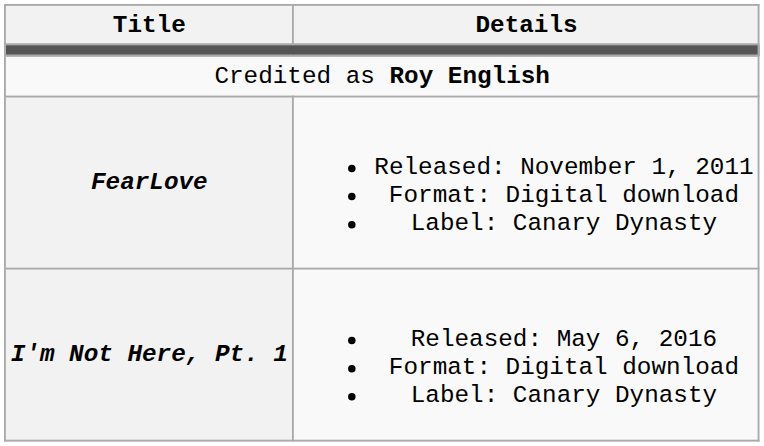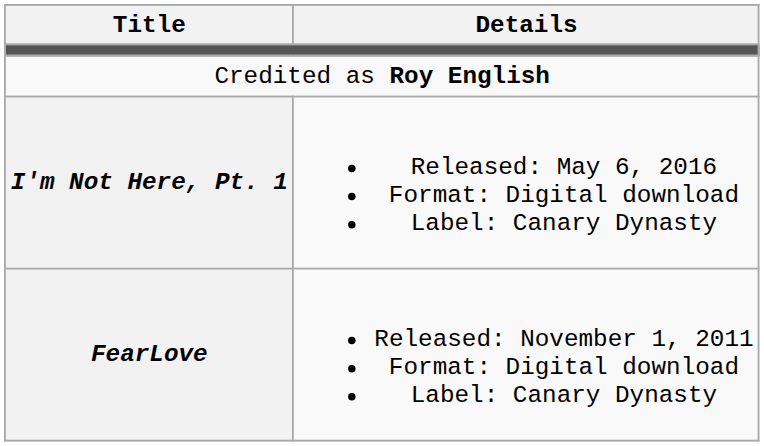rows swapped: FearLove <-> I'm Not Here, Pt. 1
